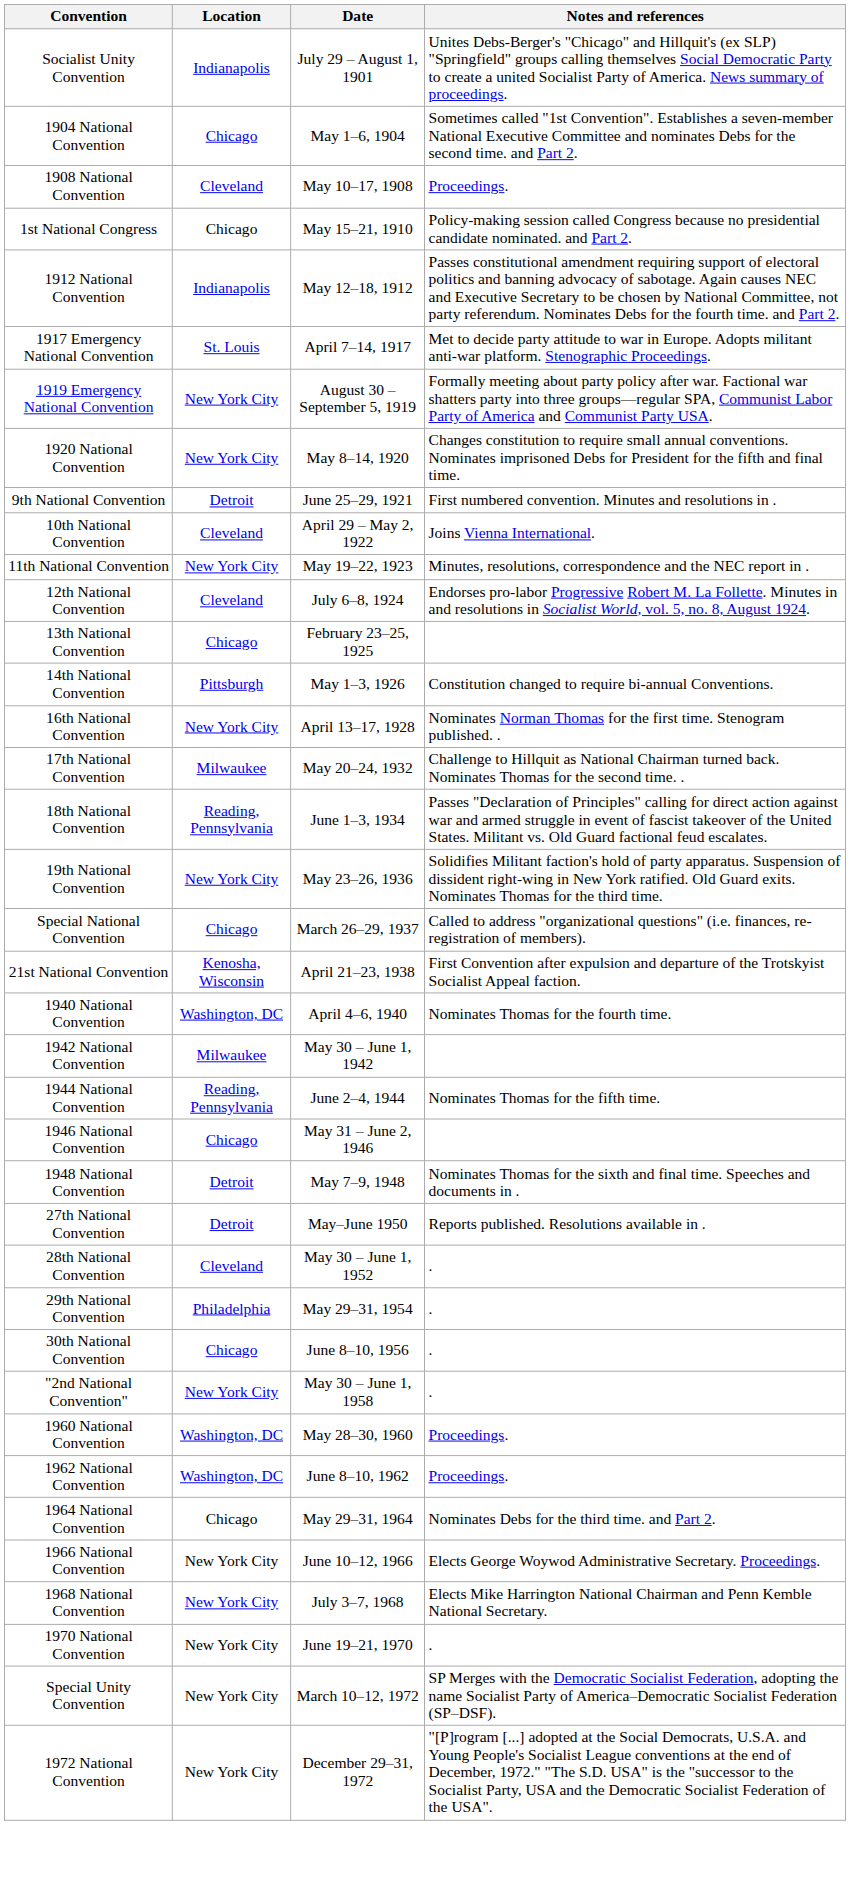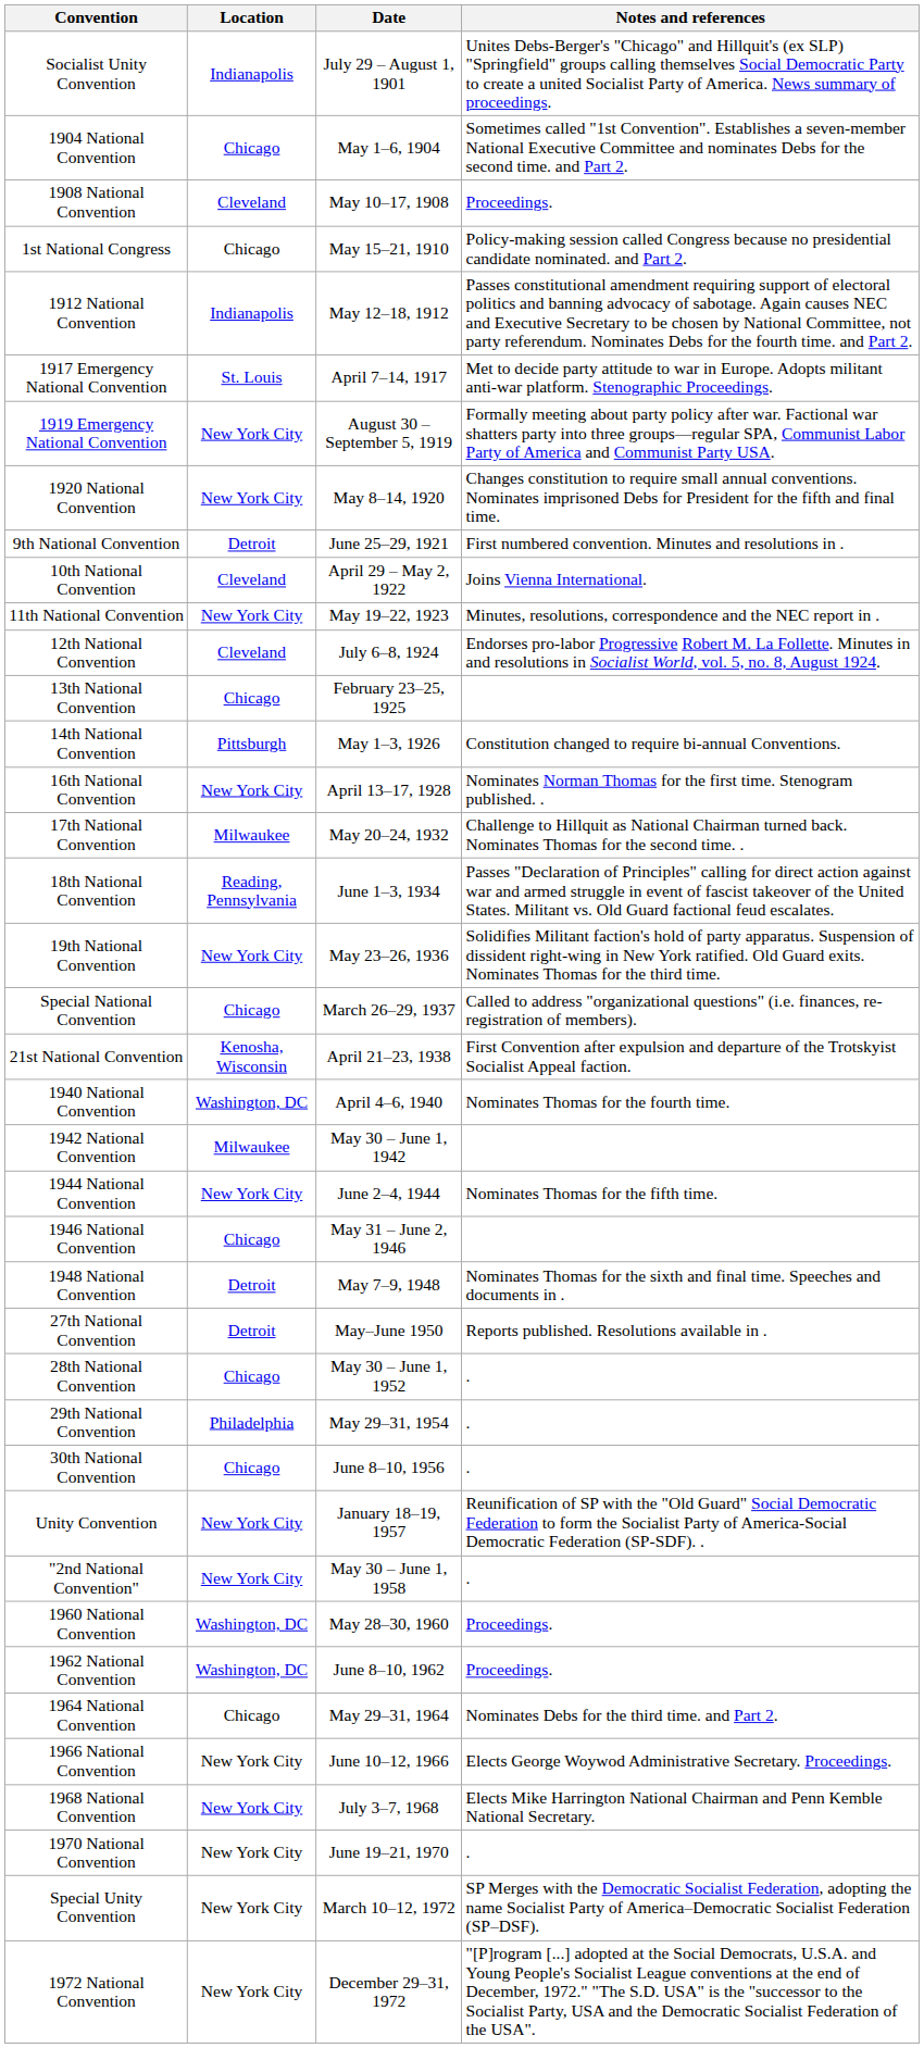1944 National Convention | Location: Reading, Pennsylvania -> New York City
28th National Convention | Location: Cleveland -> Chicago
+ row: Unity Convention | New York City | January 18–19, 1957 | Reunification of SP with the "Old Guard" Social Democratic Federation to form the Socialist Party of America-Social Democratic Federation (SP-SDF). .
